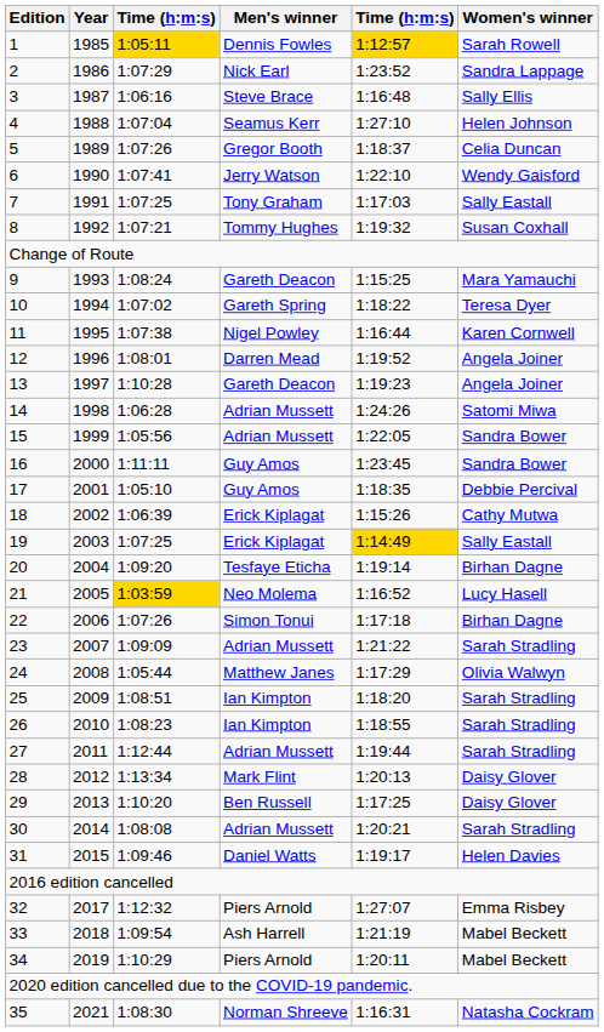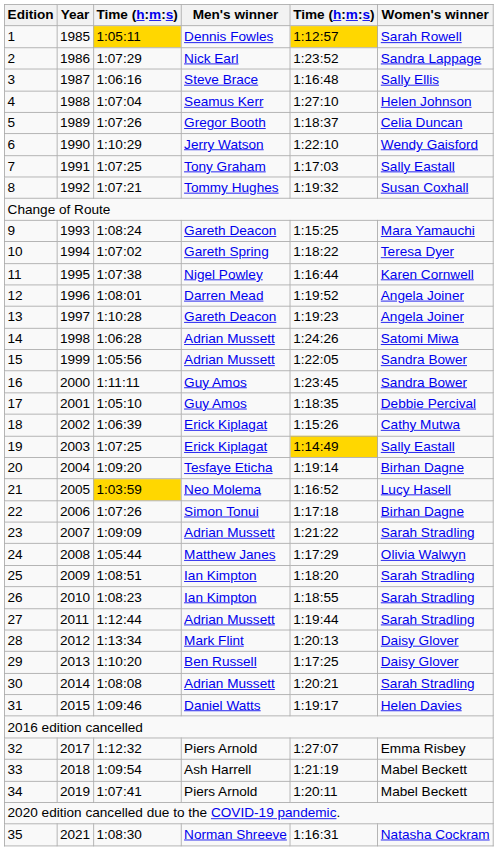6 | column 3: 1:07:41 -> 1:10:29
34 | column 3: 1:10:29 -> 1:07:41
